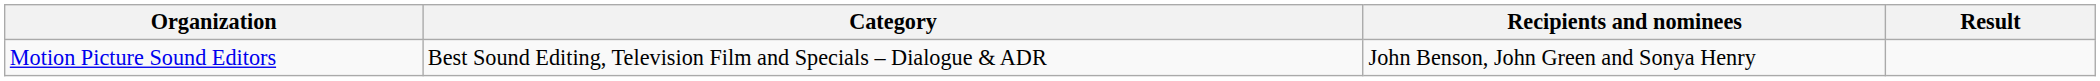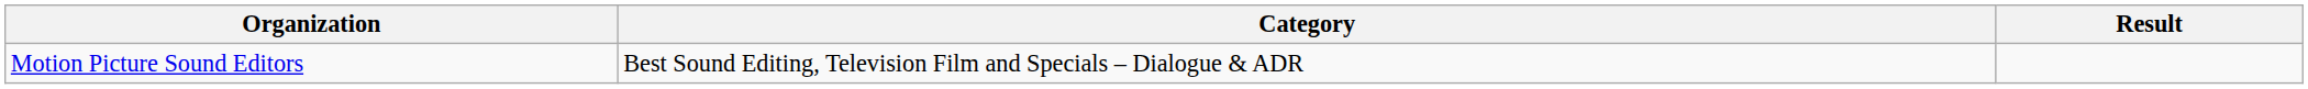- column: Recipients and nominees | John Benson, John Green and Sonya Henry
